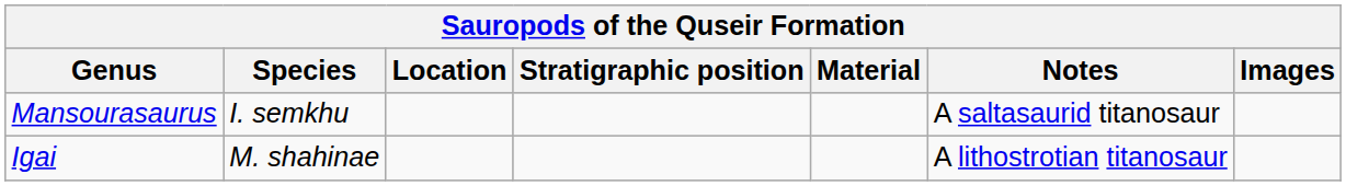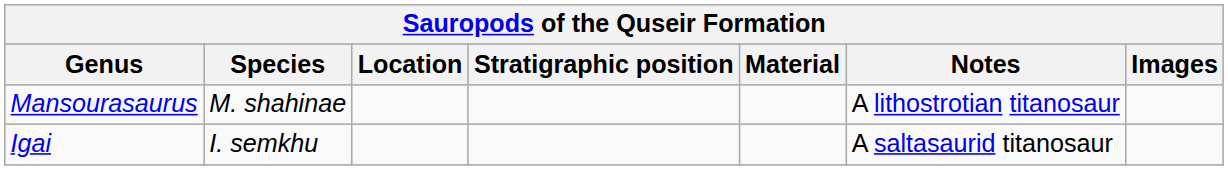Mansourasaurus | Species: I. semkhu -> M. shahinae
Mansourasaurus | Notes: A saltasaurid titanosaur -> A lithostrotian titanosaur
Igai | Species: M. shahinae -> I. semkhu
Igai | Notes: A lithostrotian titanosaur -> A saltasaurid titanosaur
